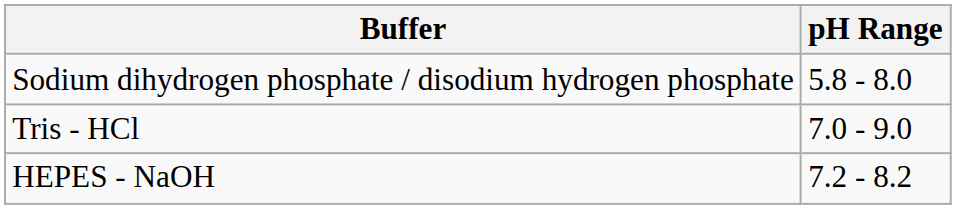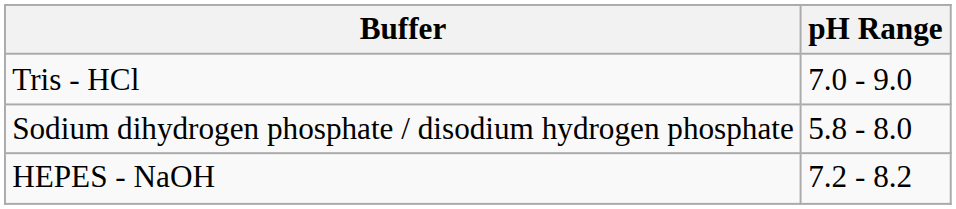rows swapped: Sodium dihydrogen phosphate / disodium hydrogen phosphate <-> Tris - HCl
